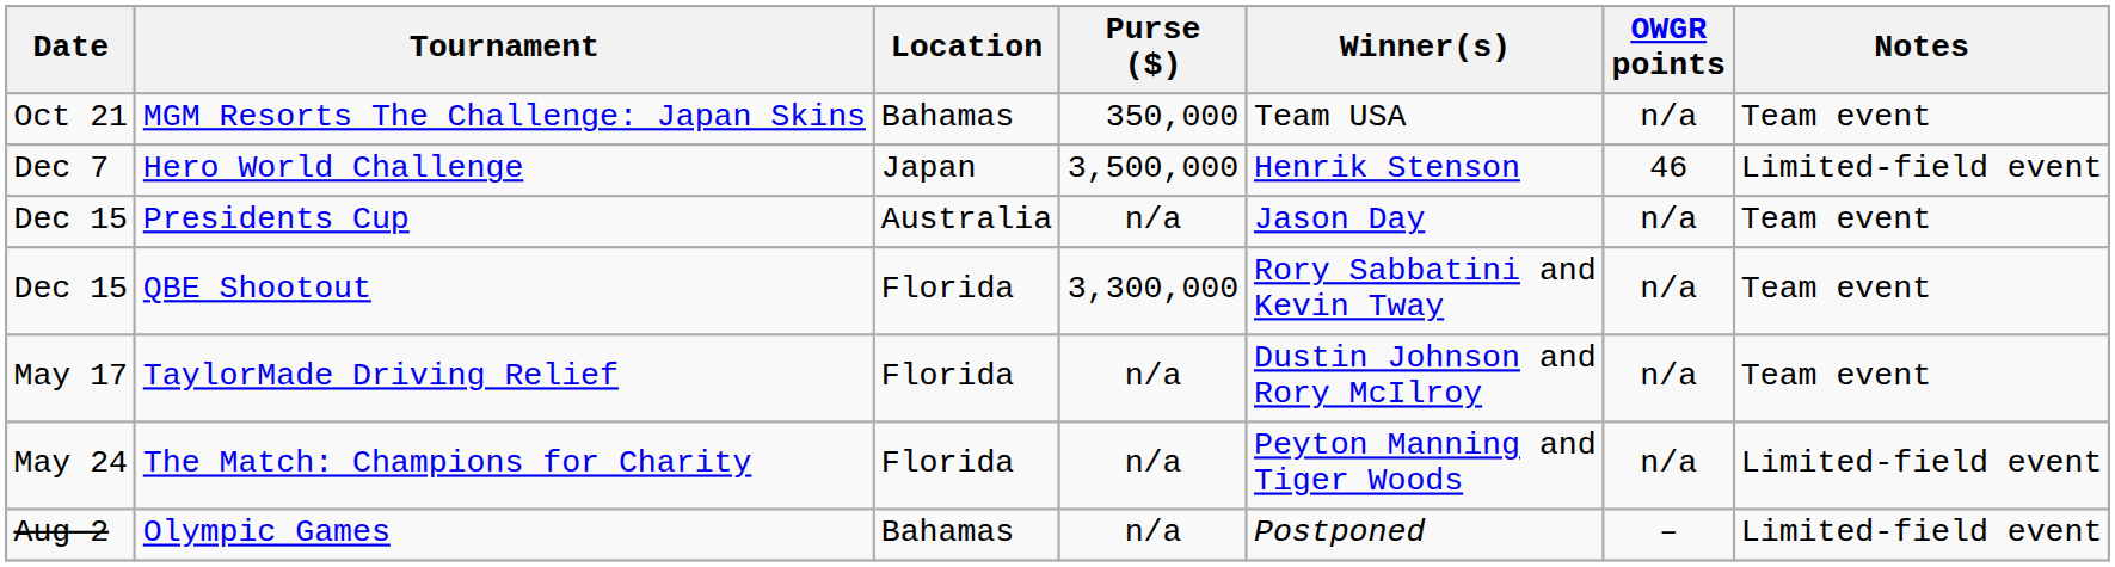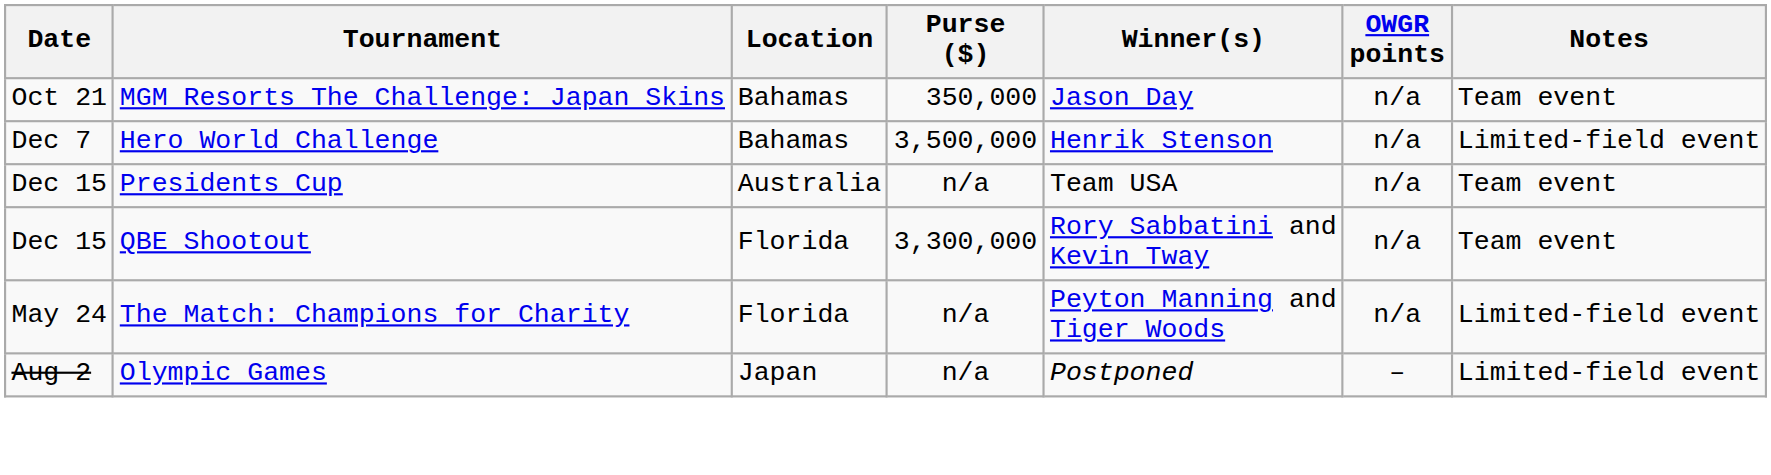MGM Resorts The Challenge: Japan Skins | Winner(s): Team USA -> Jason Day
Hero World Challenge | Location: Japan -> Bahamas
Hero World Challenge | OWGR points: 46 -> n/a
Presidents Cup | Winner(s): Jason Day -> Team USA
- row: May 17 | TaylorMade Driving Relief | Florida | n/a | Dustin Johnson and Rory McIlroy | n/a | Team event
Olympic Games | Location: Bahamas -> Japan
